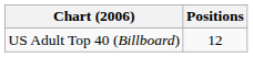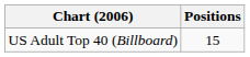US Adult Top 40 (Billboard) | Positions: 12 -> 15
